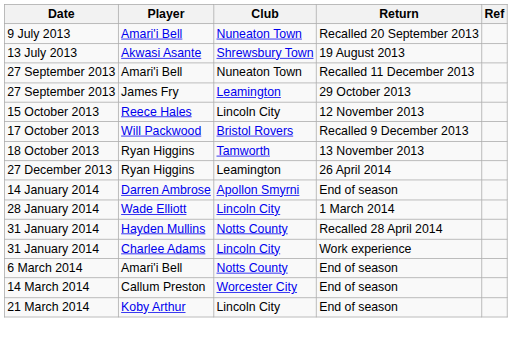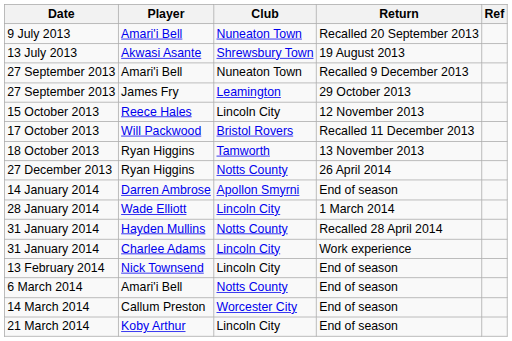27 September 2013 / Amari'i Bell | Return: Recalled 11 December 2013 -> Recalled 9 December 2013
17 October 2013 | Return: Recalled 9 December 2013 -> Recalled 11 December 2013
27 December 2013 | Club: Leamington -> Notts County
+ row: 13 February 2014 | Nick Townsend | Lincoln City | End of season
